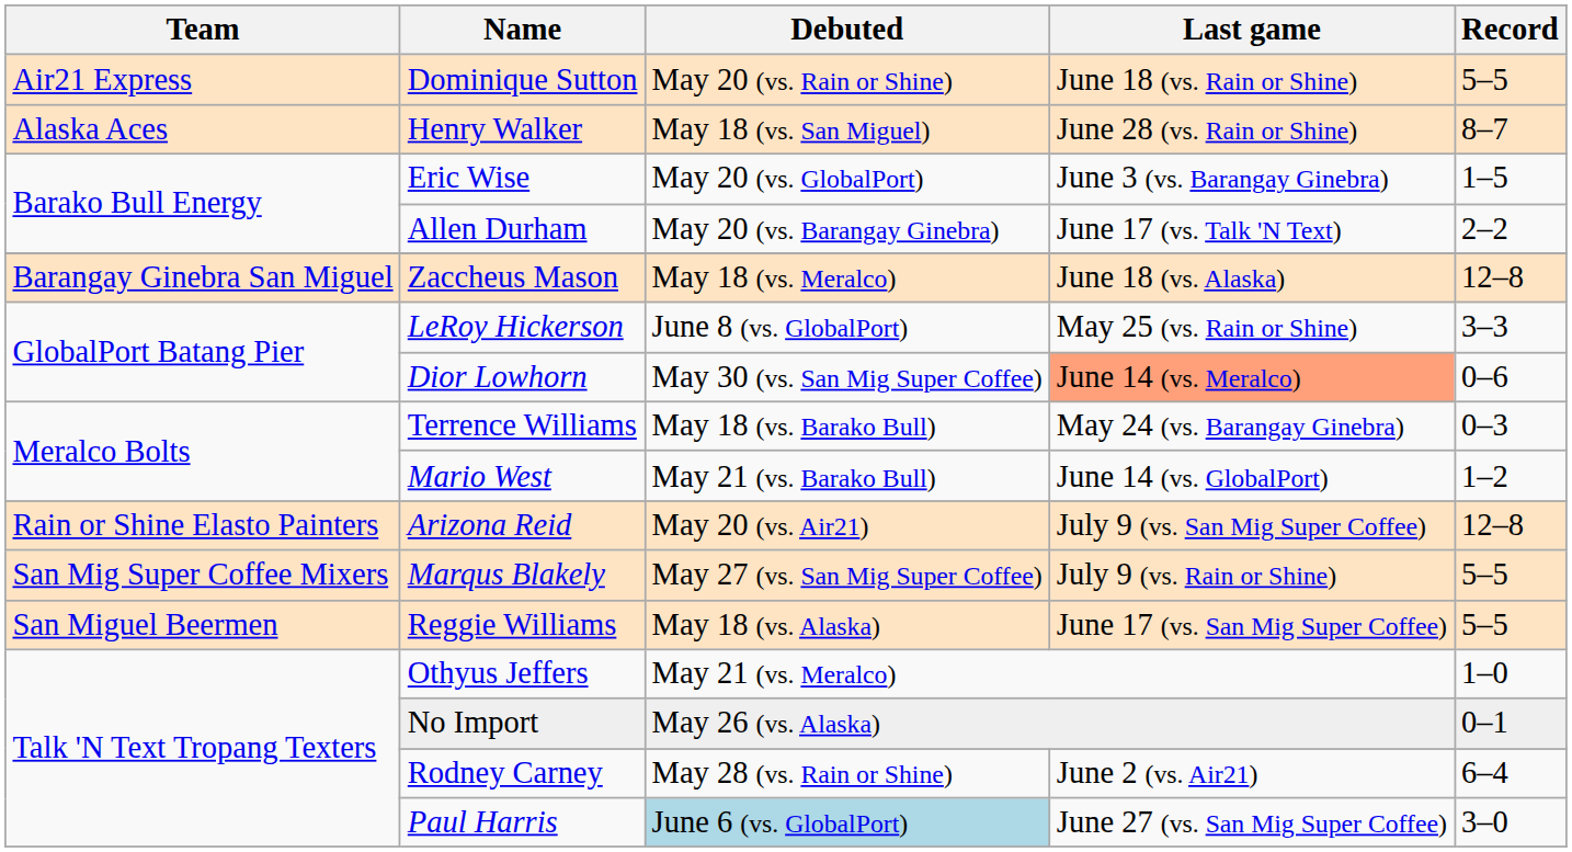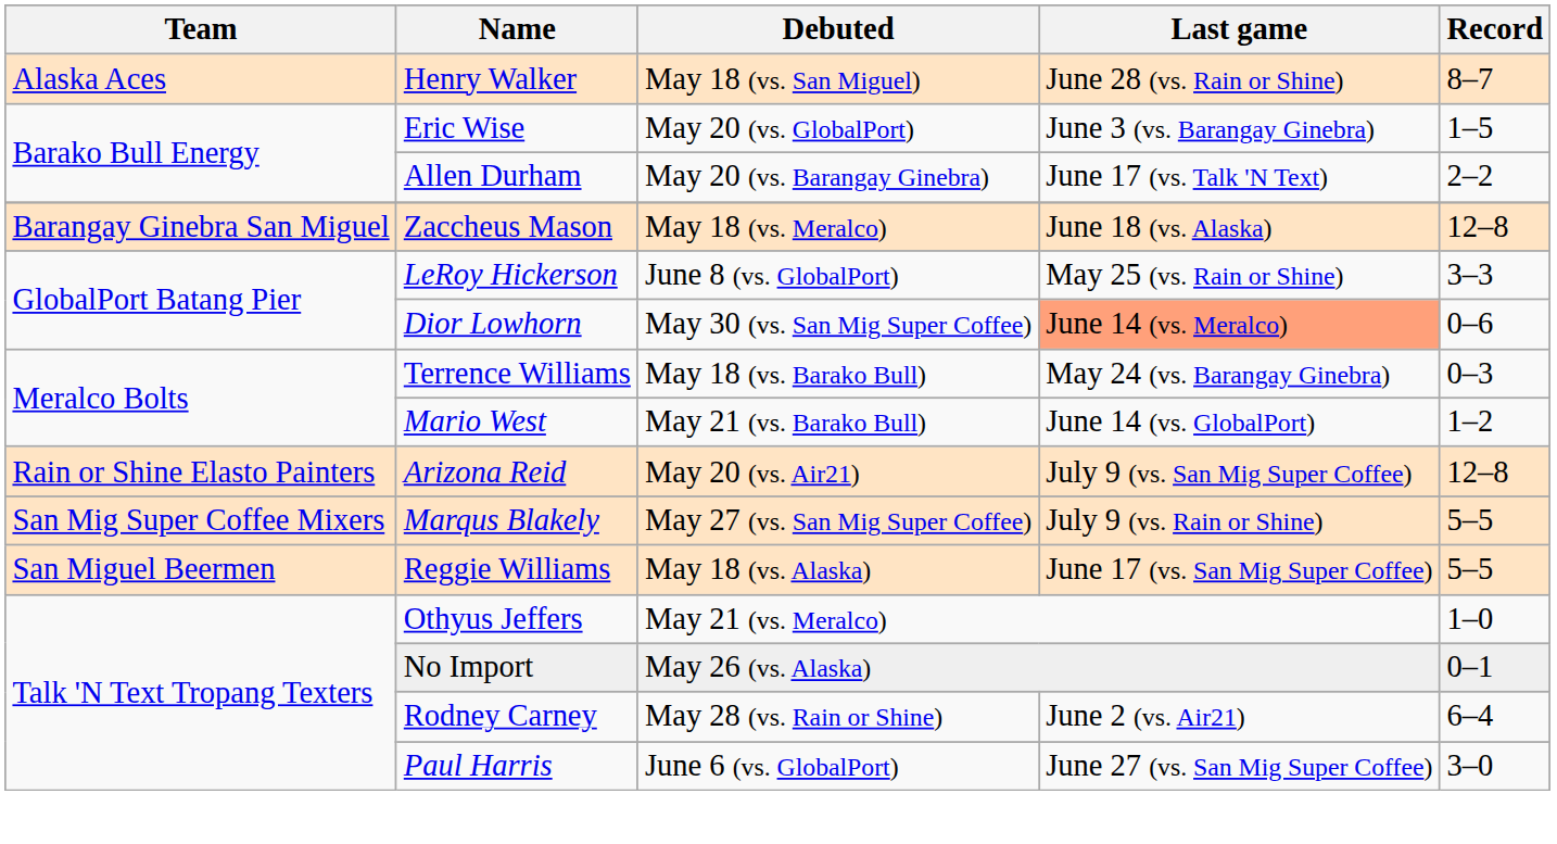- row: Air21 Express | Dominique Sutton | May 20 (vs. Rain or Shine) | June 18 (vs. Rain or Shine) | 5–5
Paul Harris | Debuted: lightblue background -> no background
